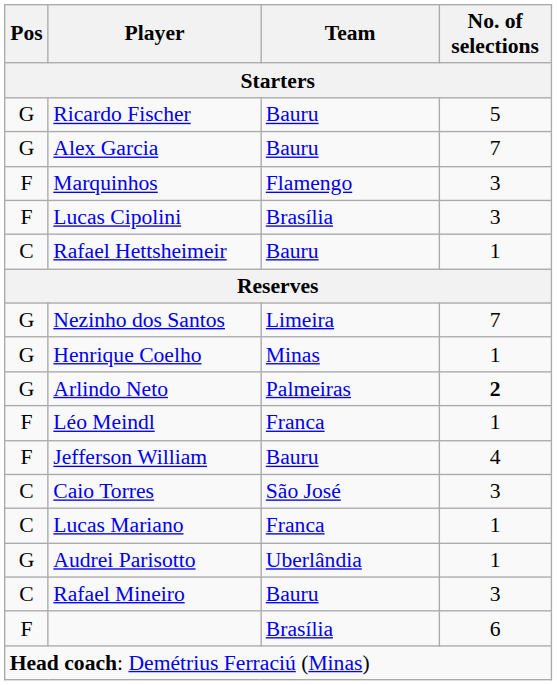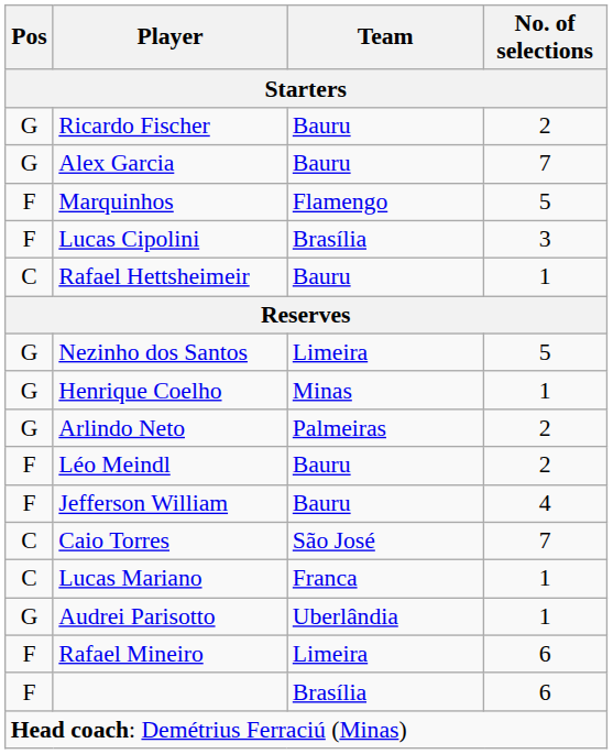Ricardo Fischer | No. of selections: 5 -> 2
Marquinhos | No. of selections: 3 -> 5
Nezinho dos Santos | No. of selections: 7 -> 5
Arlindo Neto | No. of selections: bold -> normal
Léo Meindl | Team: Franca -> Bauru
Léo Meindl | No. of selections: 1 -> 2
Caio Torres | No. of selections: 3 -> 7
Rafael Mineiro | Pos: C -> F
Rafael Mineiro | Team: Bauru -> Limeira
Rafael Mineiro | No. of selections: 3 -> 6
